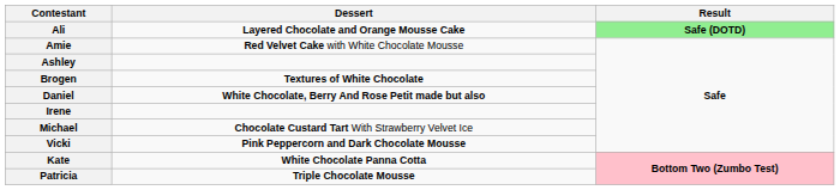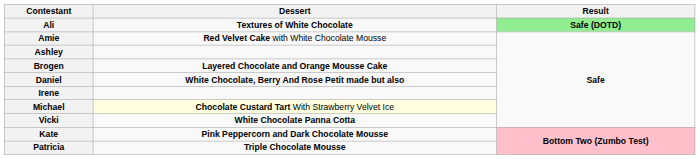Ali | Dessert: Layered Chocolate and Orange Mousse Cake -> Textures of White Chocolate
Brogen | Dessert: Textures of White Chocolate -> Layered Chocolate and Orange Mousse Cake
Michael | Dessert: no background -> lightyellow background
Vicki | Dessert: Pink Peppercorn and Dark Chocolate Mousse -> White Chocolate Panna Cotta
Kate | Dessert: White Chocolate Panna Cotta -> Pink Peppercorn and Dark Chocolate Mousse
